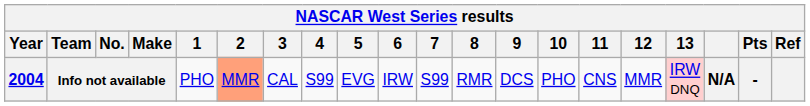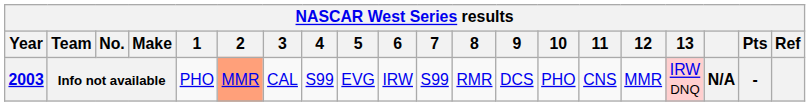Info not available | Year: 2004 -> 2003
